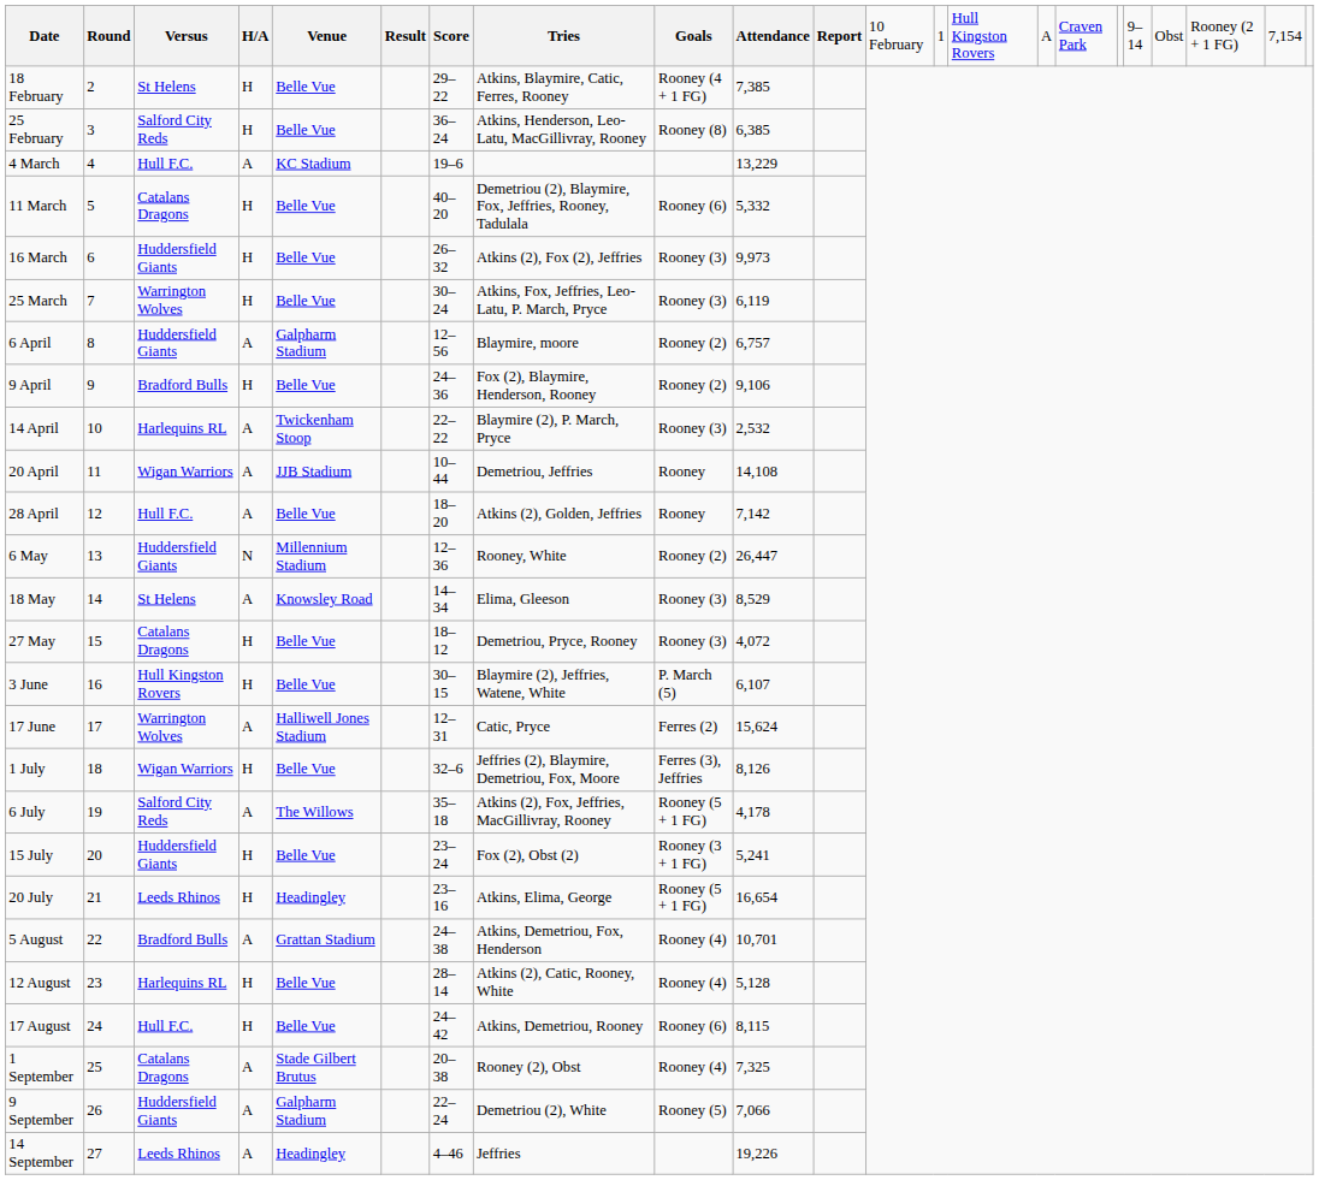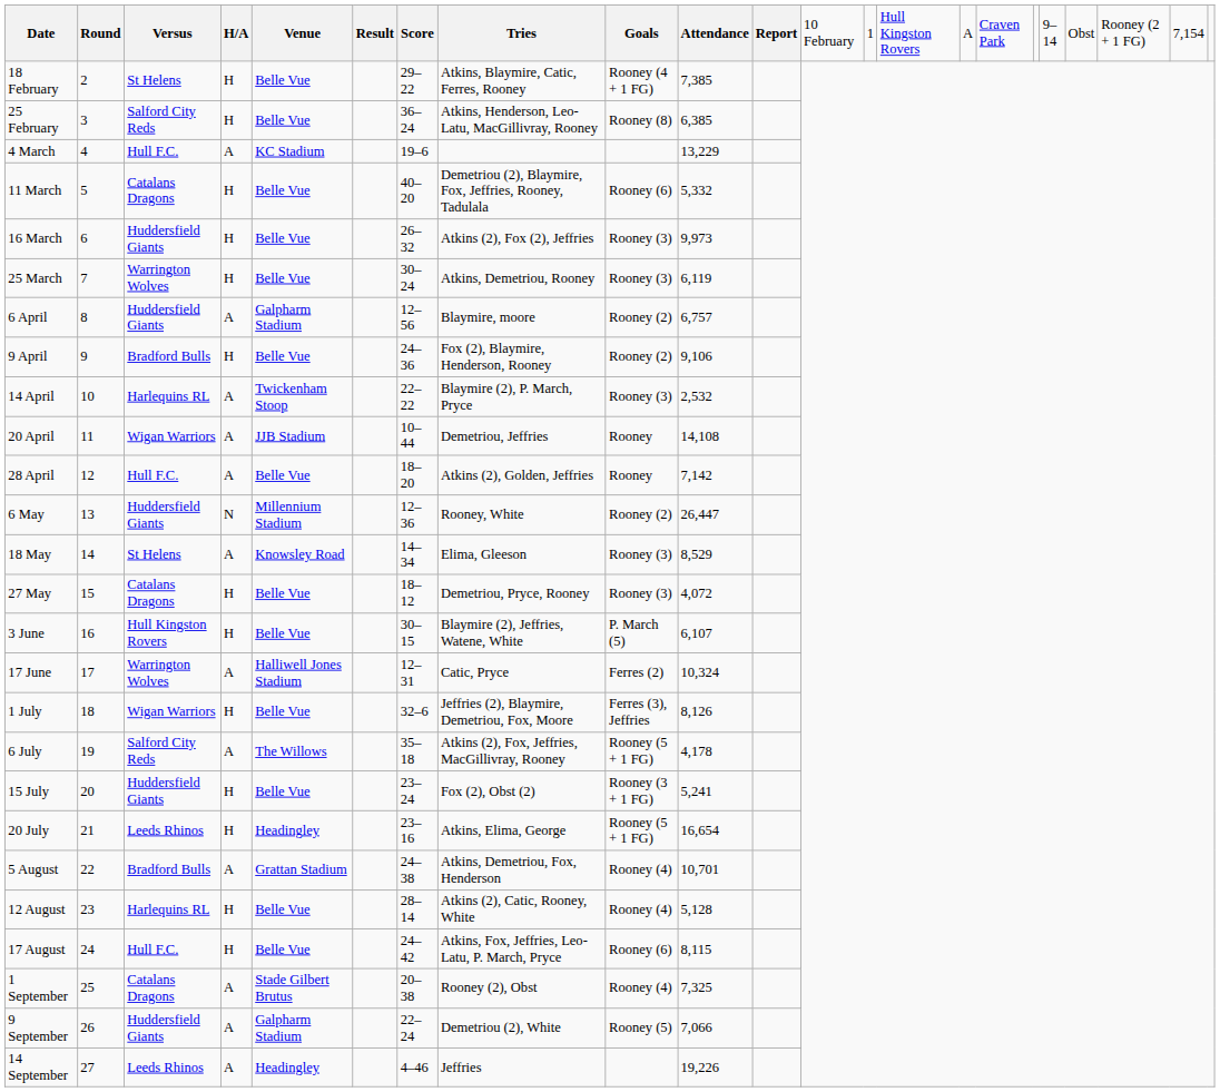25 March | column 8: Atkins, Fox, Jeffries, Leo-Latu, P. March, Pryce -> Atkins, Demetriou, Rooney
17 June | column 10: 15,624 -> 10,324
17 August | column 8: Atkins, Demetriou, Rooney -> Atkins, Fox, Jeffries, Leo-Latu, P. March, Pryce
